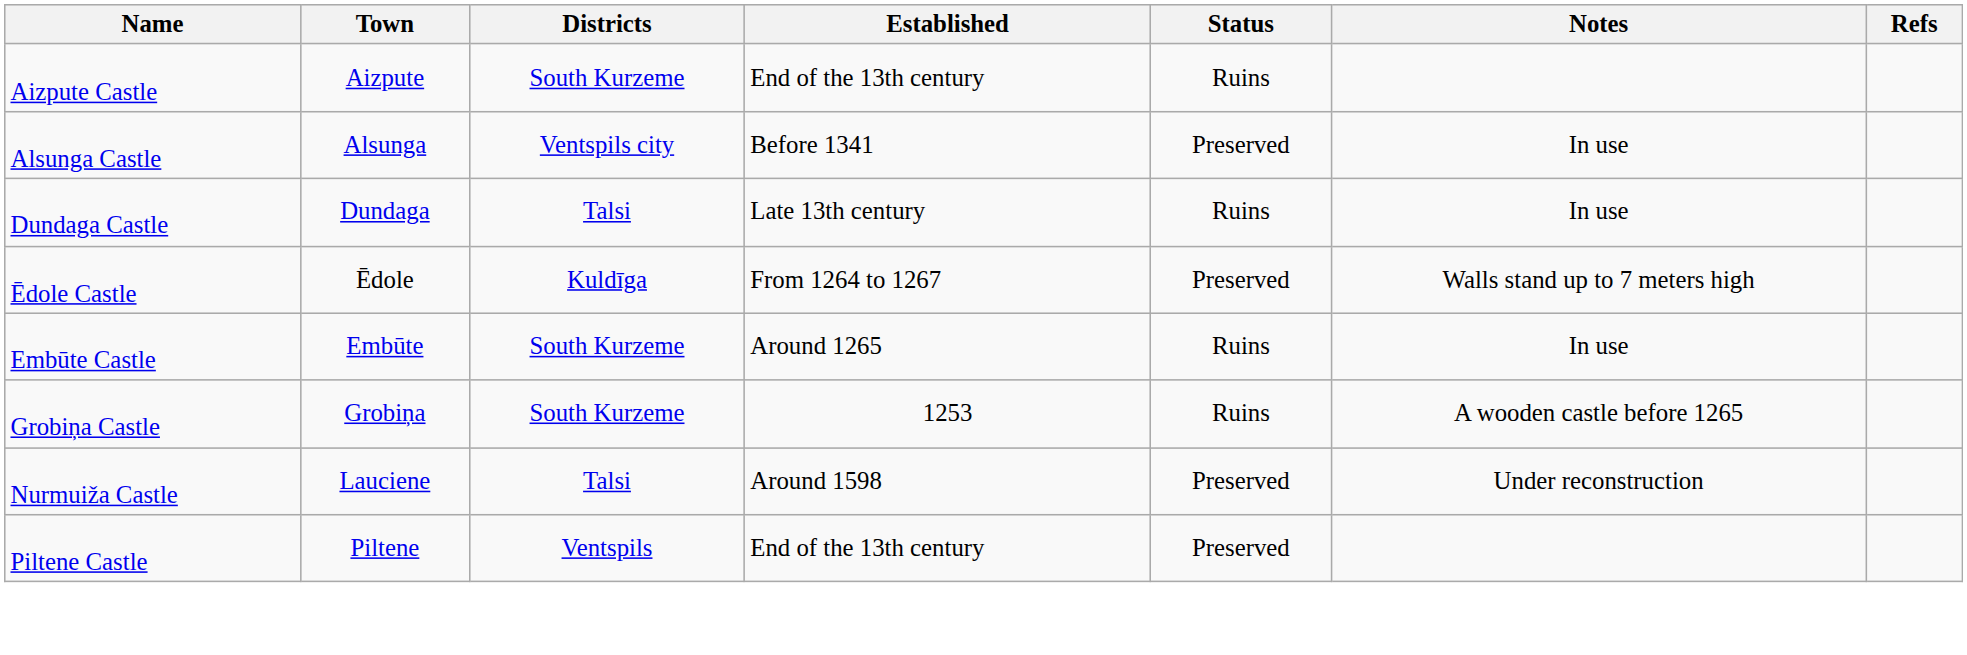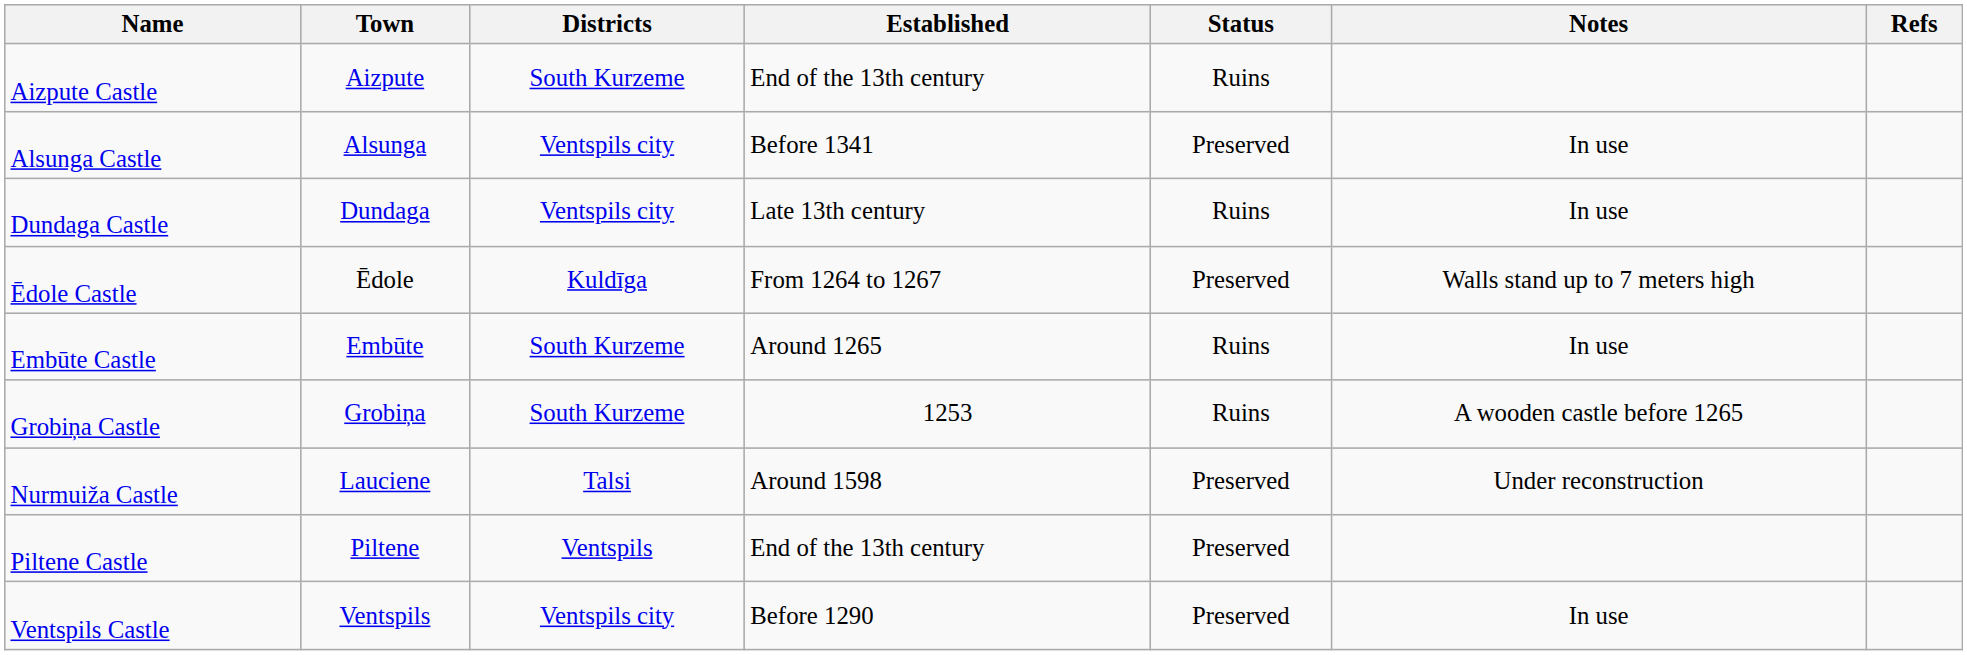Dundaga Castle | Districts: Talsi -> Ventspils city
+ row: Ventspils Castle | Ventspils | Ventspils city | Before 1290 | Preserved | In use
